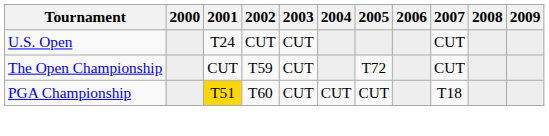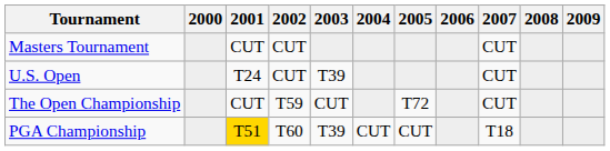+ row: Masters Tournament | CUT | CUT | CUT
U.S. Open | 2003: CUT -> T39
PGA Championship | 2003: CUT -> T39
